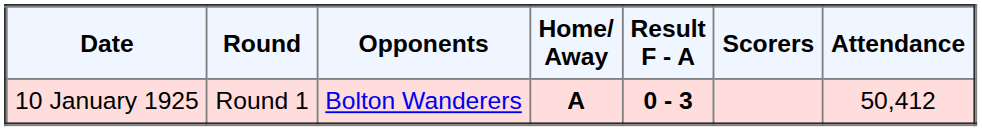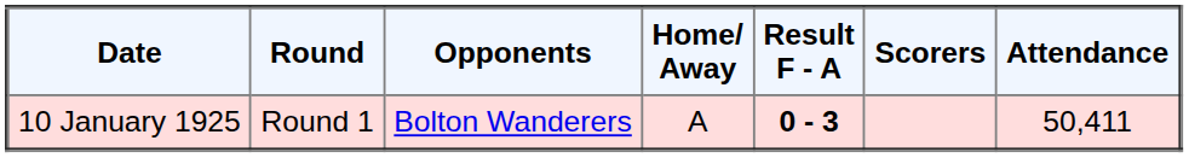10 January 1925 | Home/ Away: bold -> normal
10 January 1925 | Attendance: 50,412 -> 50,411
